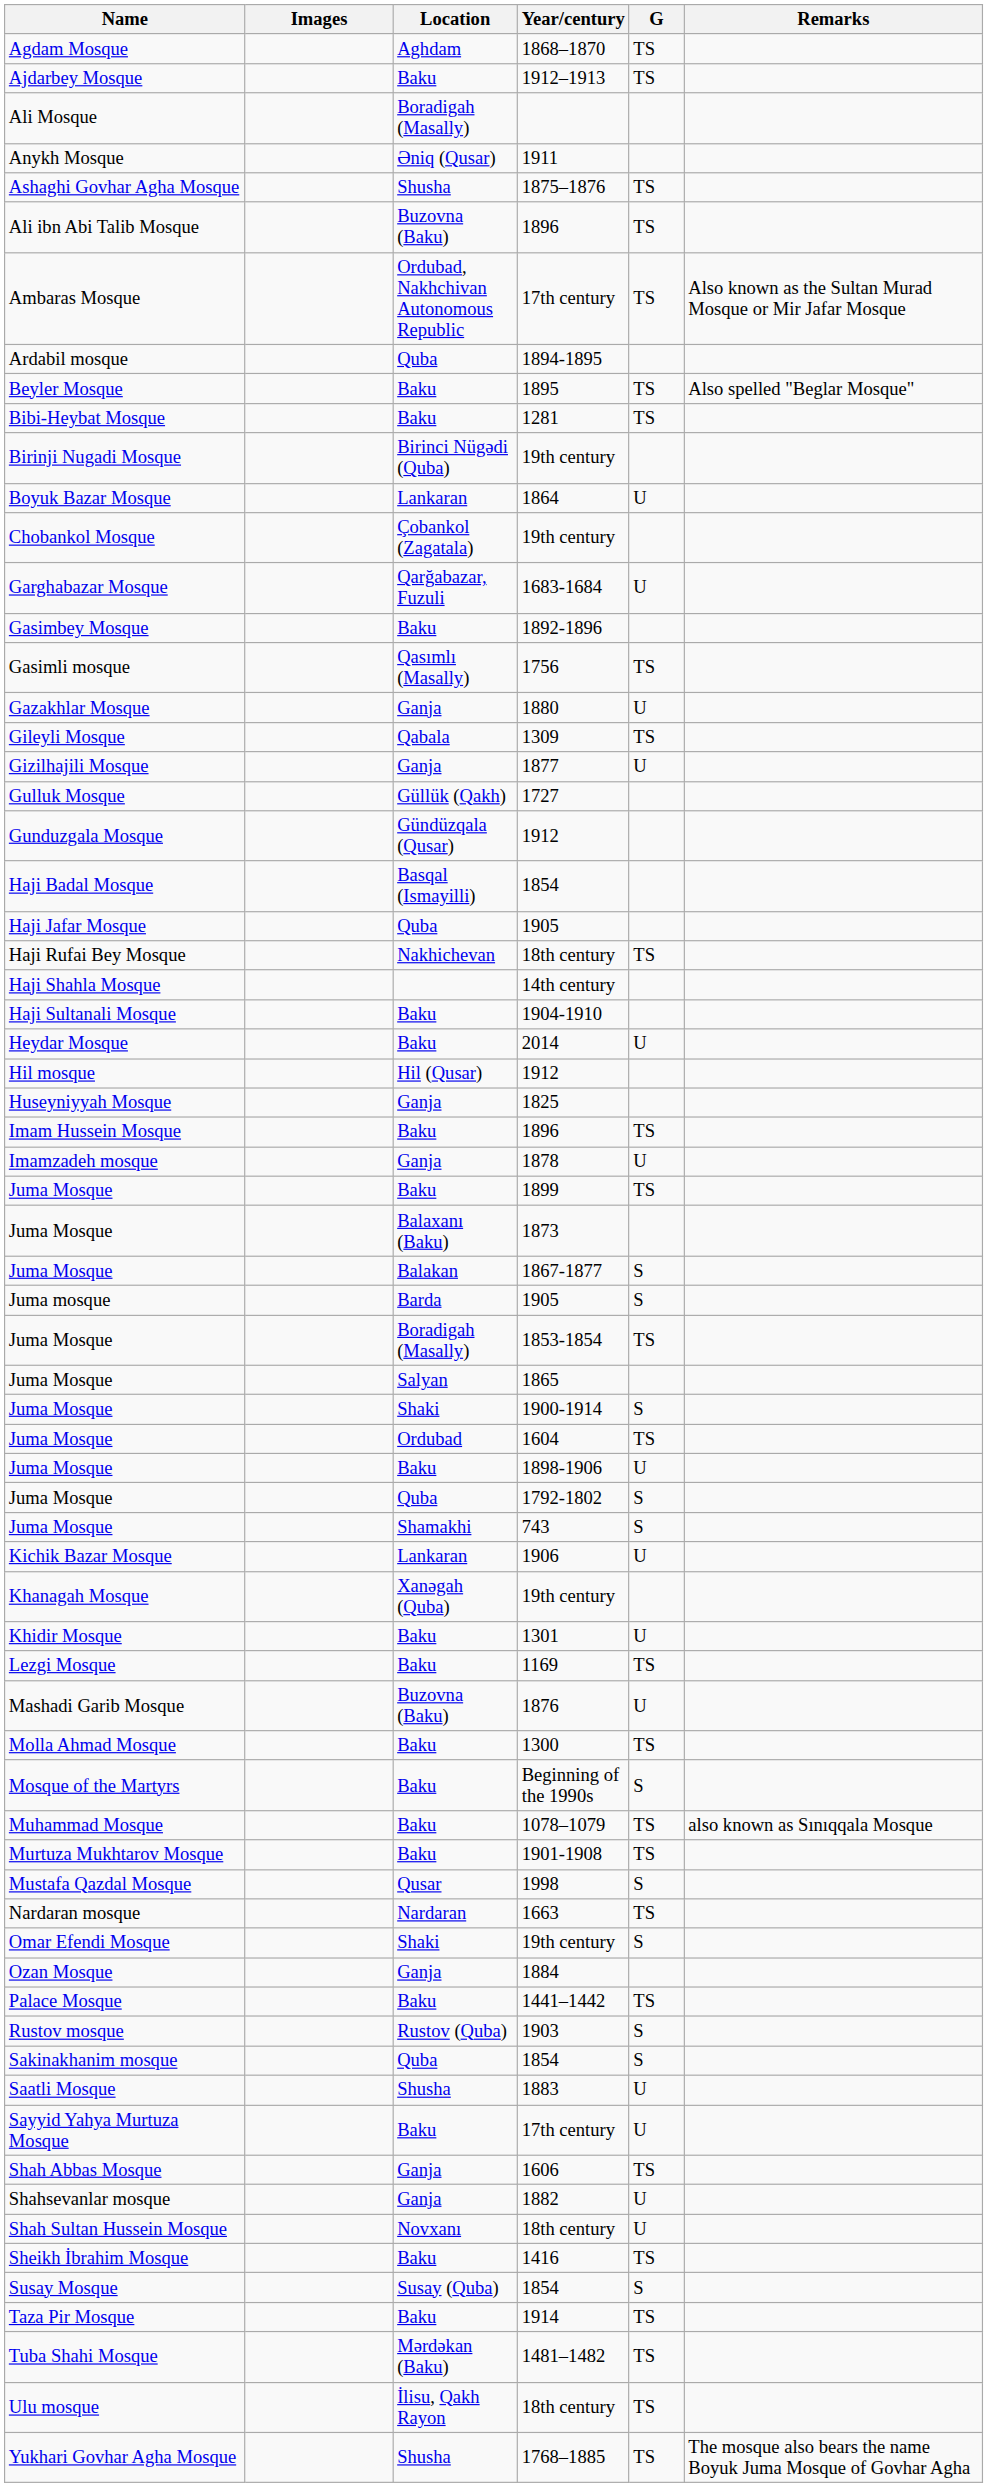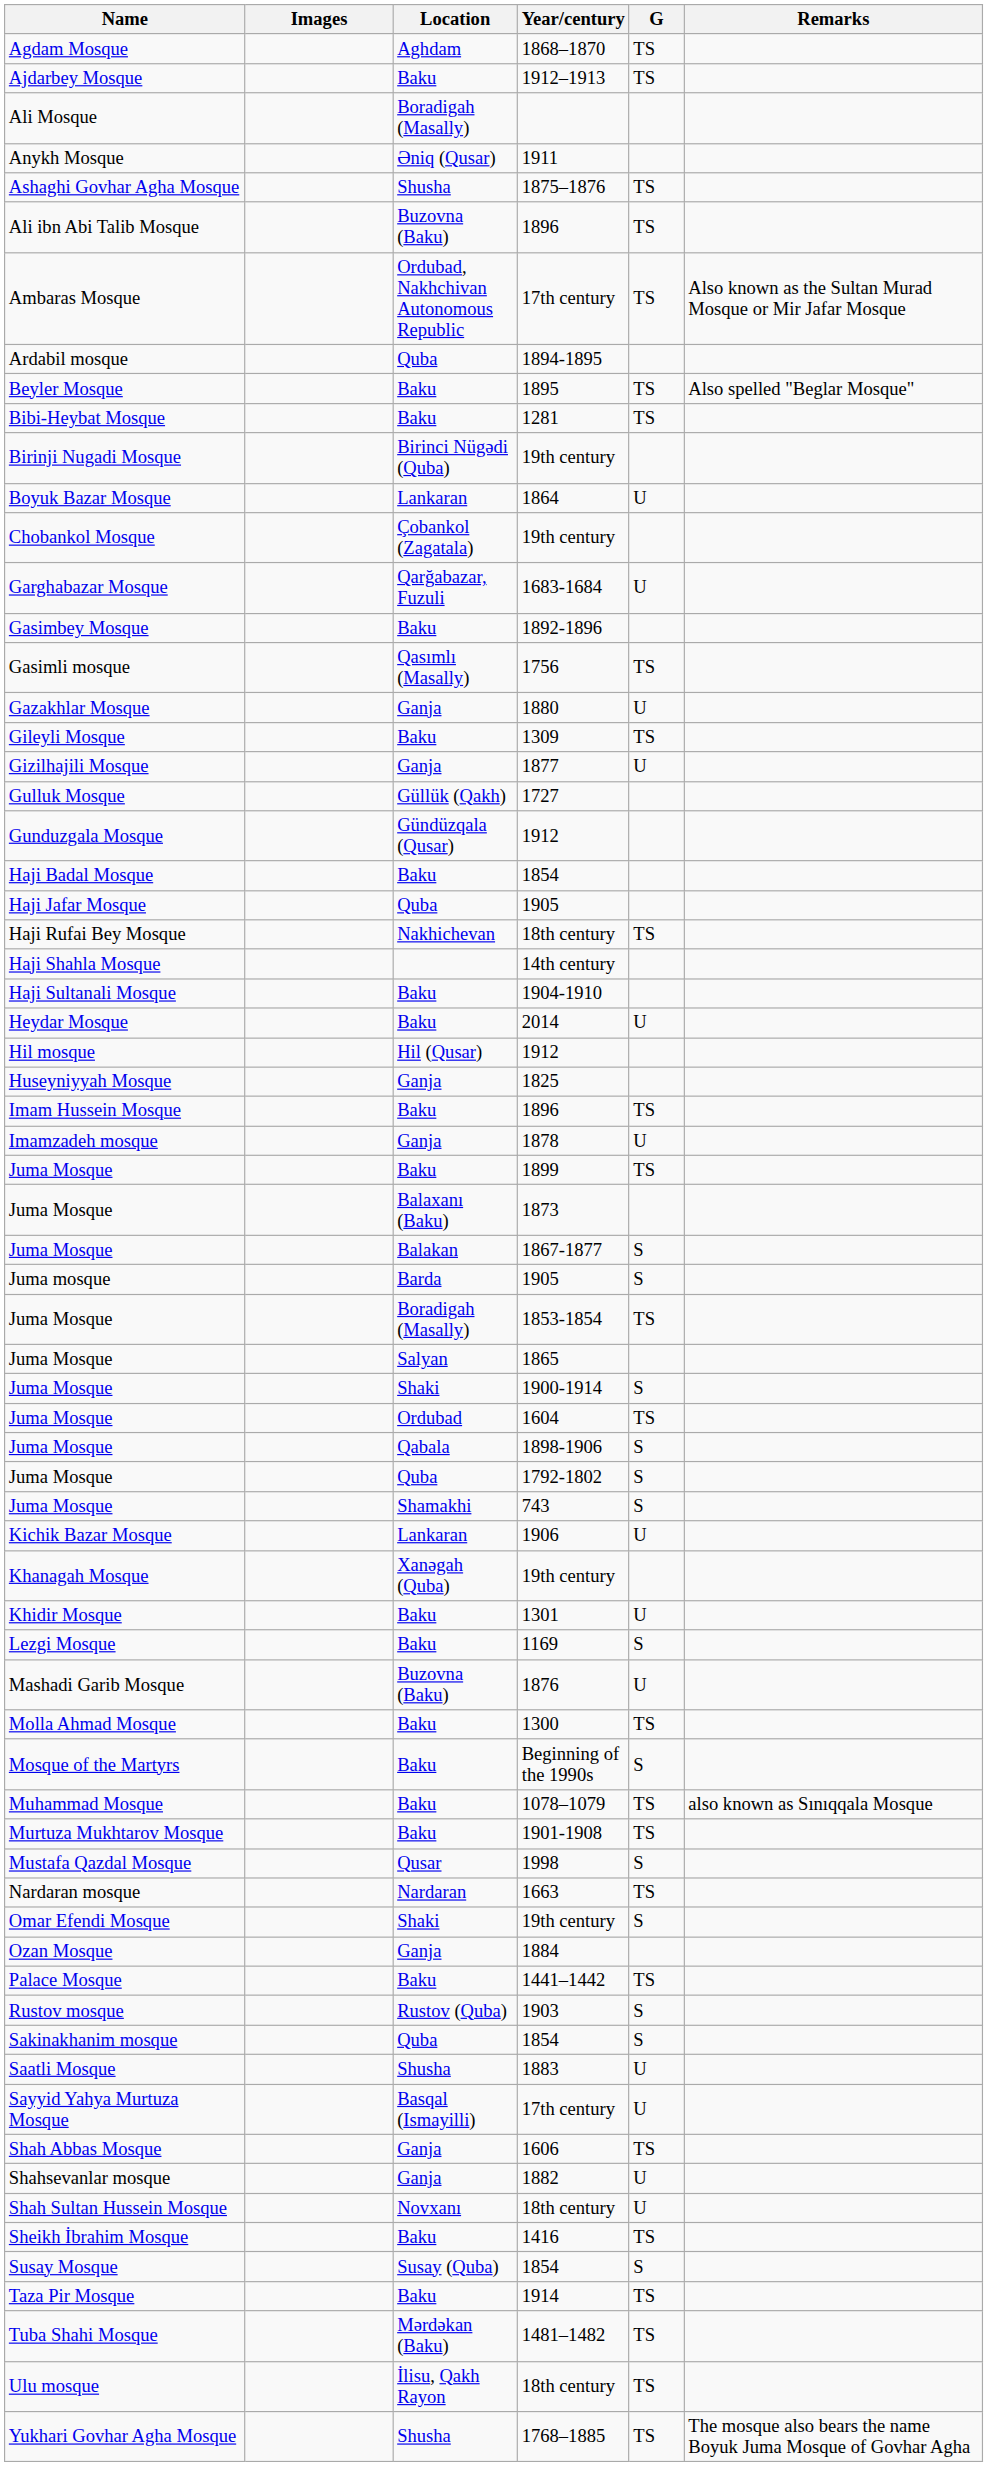Gileyli Mosque | Location: Qabala -> Baku
Haji Badal Mosque | Location: Basqal (Ismayilli) -> Baku
Juma Mosque / 1898-1906 | Location: Baku -> Qabala
Juma Mosque / 1898-1906 | G: U -> S
Lezgi Mosque | G: TS -> S
Sayyid Yahya Murtuza Mosque | Location: Baku -> Basqal (Ismayilli)
